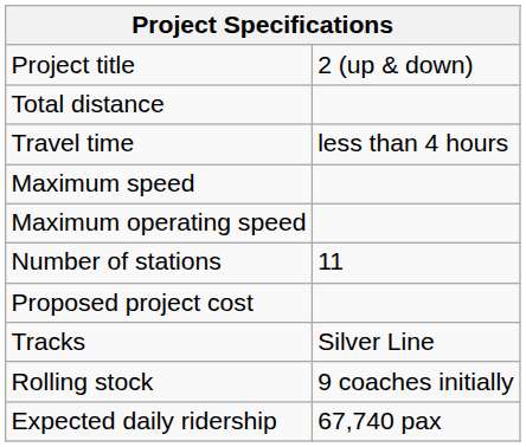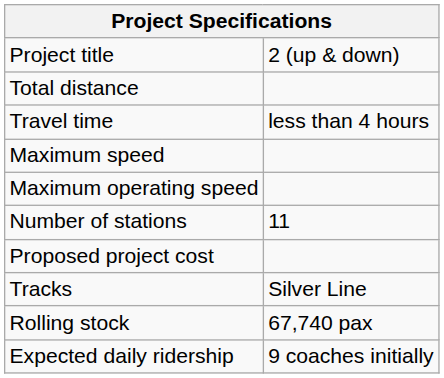Rolling stock | column 2: 9 coaches initially -> 67,740 pax
Expected daily ridership | column 2: 67,740 pax -> 9 coaches initially
